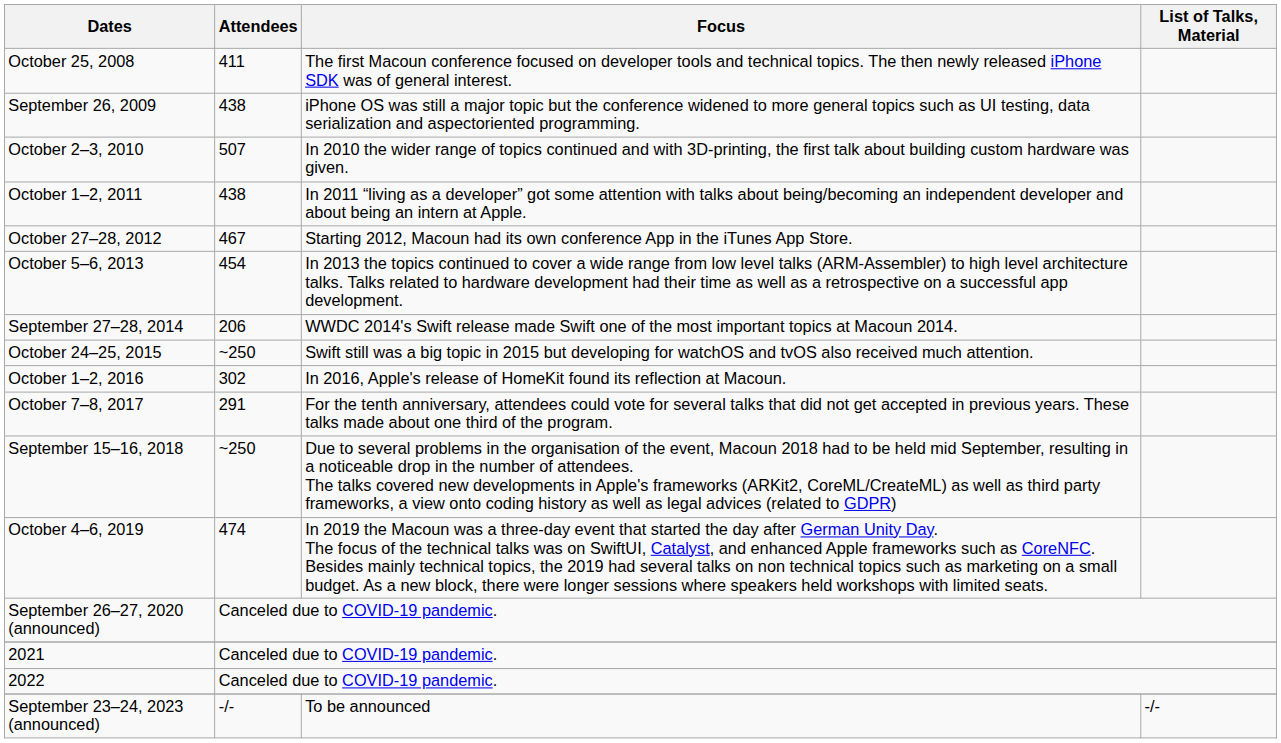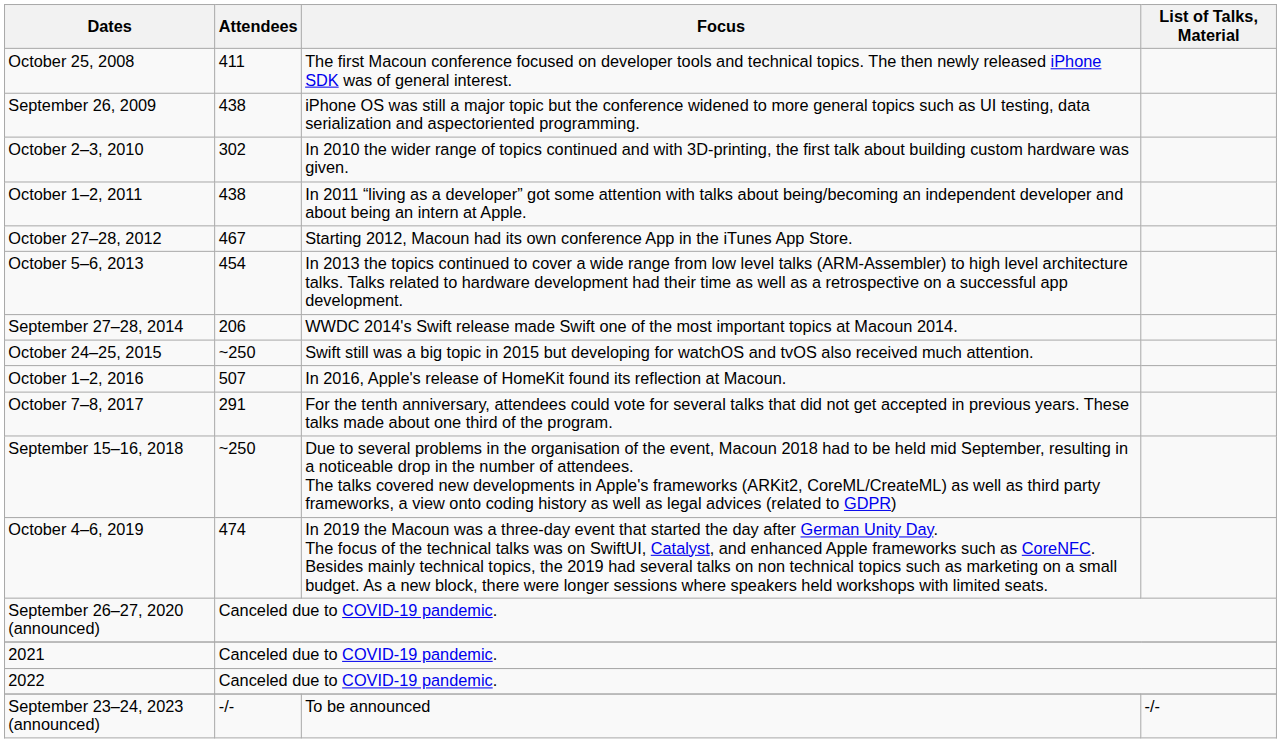October 2–3, 2010 | Attendees: 507 -> 302
October 1–2, 2016 | Attendees: 302 -> 507
